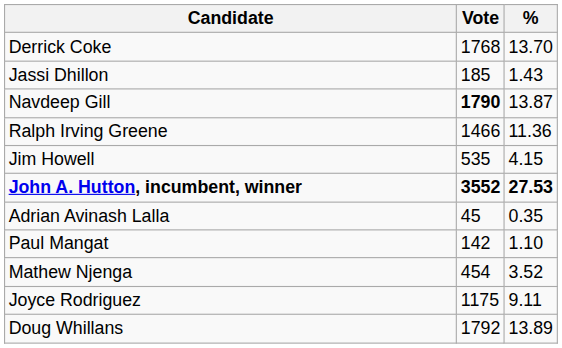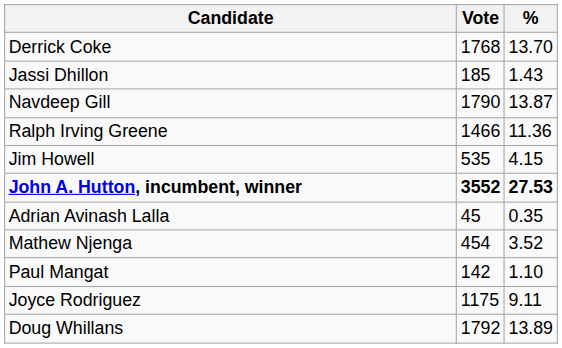Navdeep Gill | Vote: bold -> normal
rows swapped: Paul Mangat <-> Mathew Njenga
